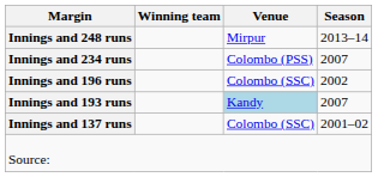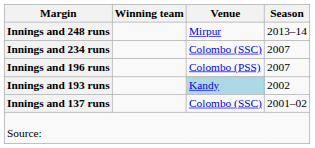Innings and 234 runs | Venue: Colombo (PSS) -> Colombo (SSC)
Innings and 196 runs | Venue: Colombo (SSC) -> Colombo (PSS)
Innings and 196 runs | Season: 2002 -> 2007
Innings and 193 runs | Season: 2007 -> 2002
